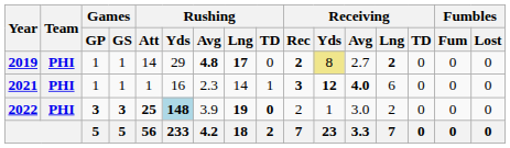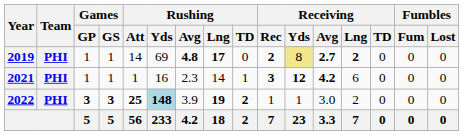2019 | Rushing / Yds: 29 -> 69
2019 | Receiving / Avg: normal -> bold
2021 | Receiving / Avg: 4.0 -> 4.2
2022 | Rushing / TD: 0 -> 2
2022 | Receiving / Rec: 2 -> 1
